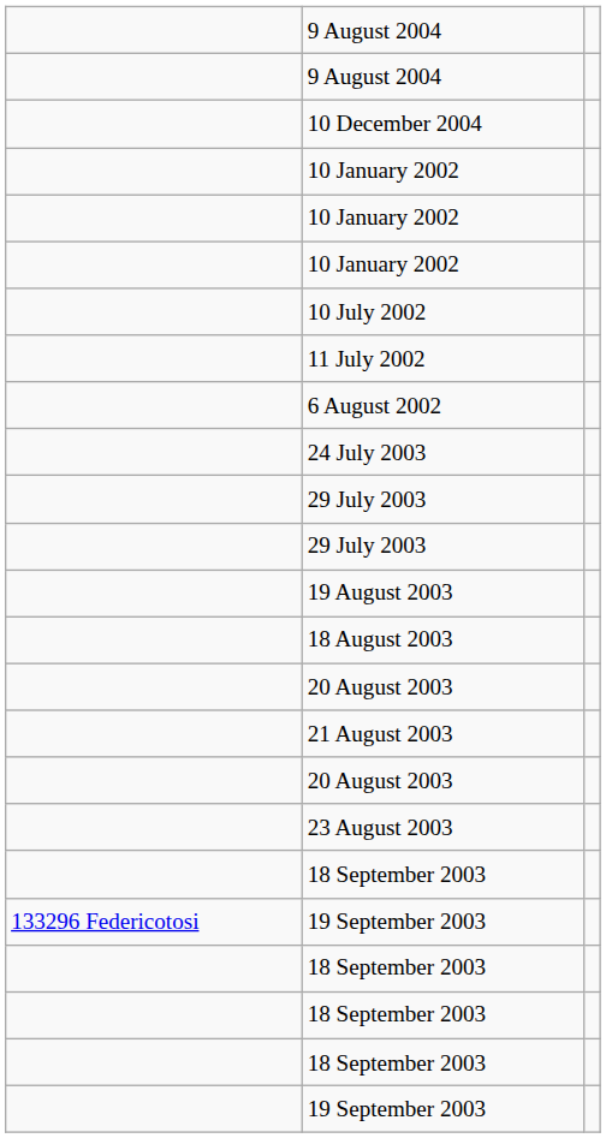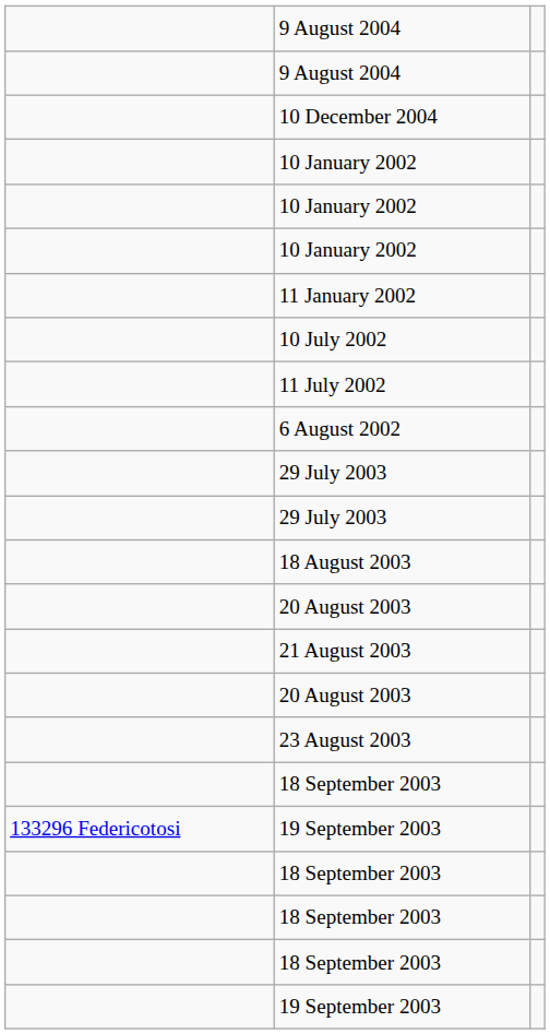+ row: 11 January 2002
- row: 24 July 2003
- row: 19 August 2003
